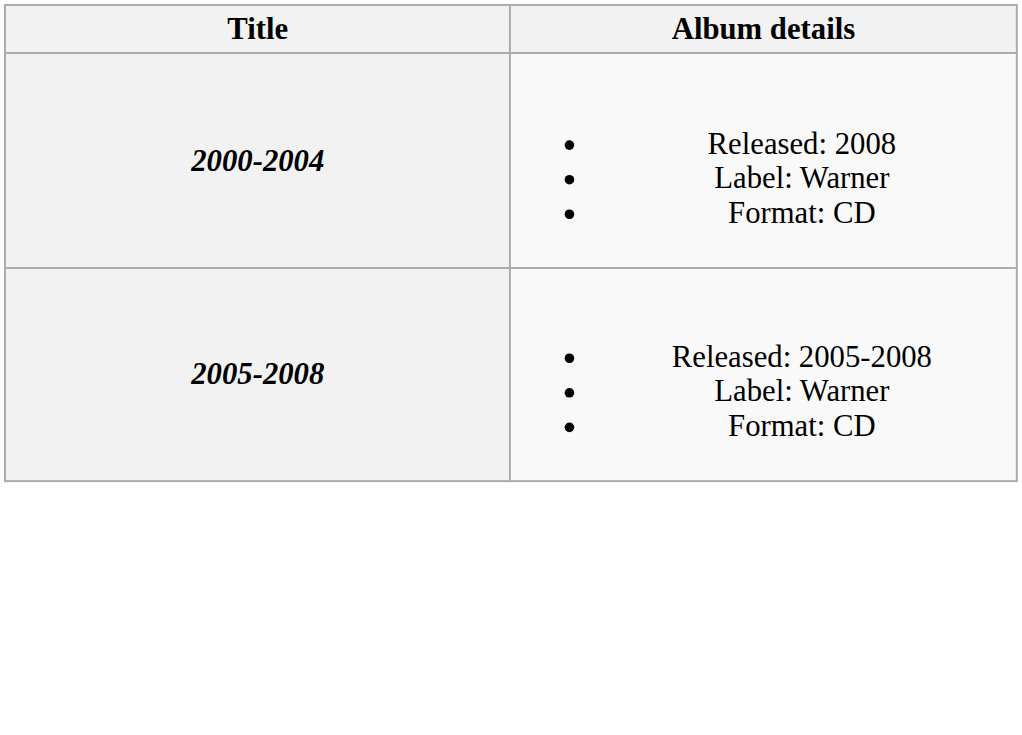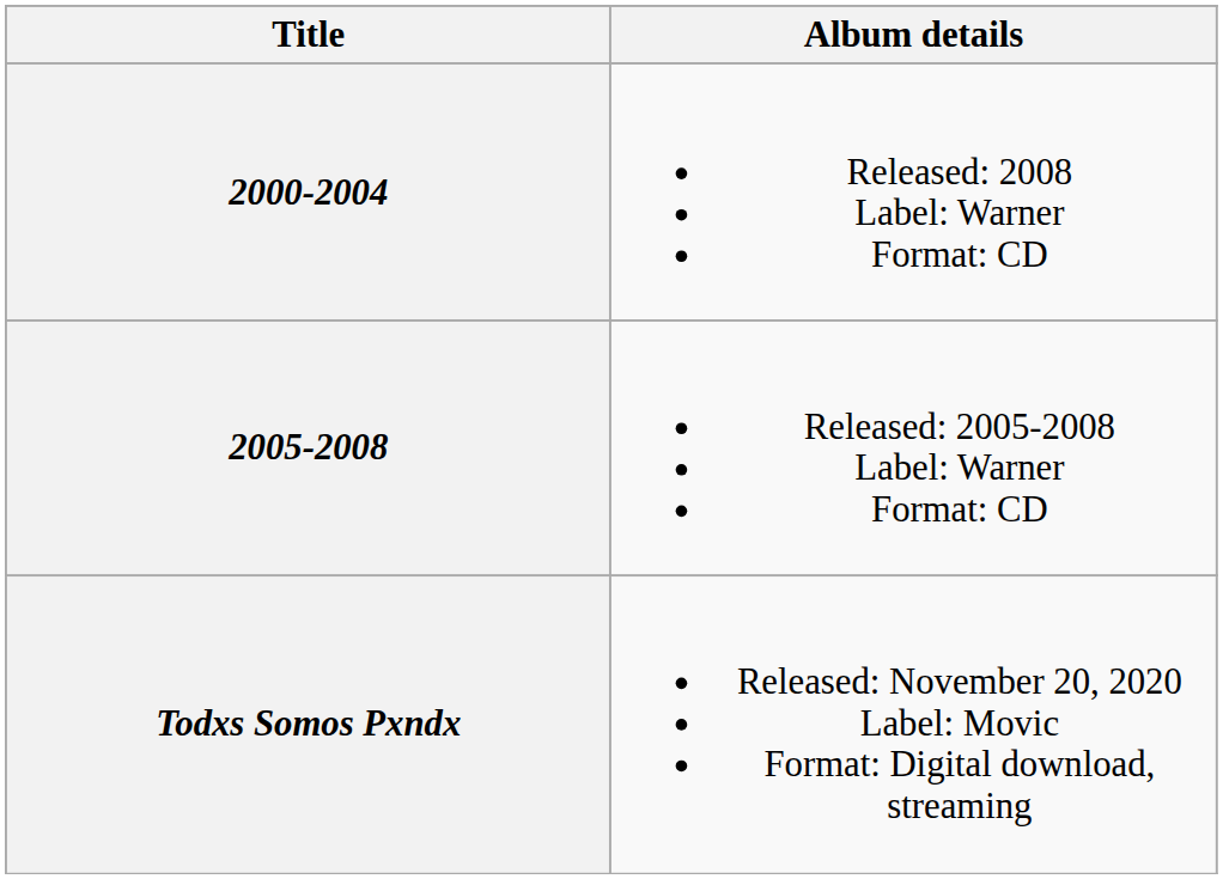+ row: Todxs Somos Pxndx | Released: November 20, 2020 Label: Movic Format: Digital download, streaming
